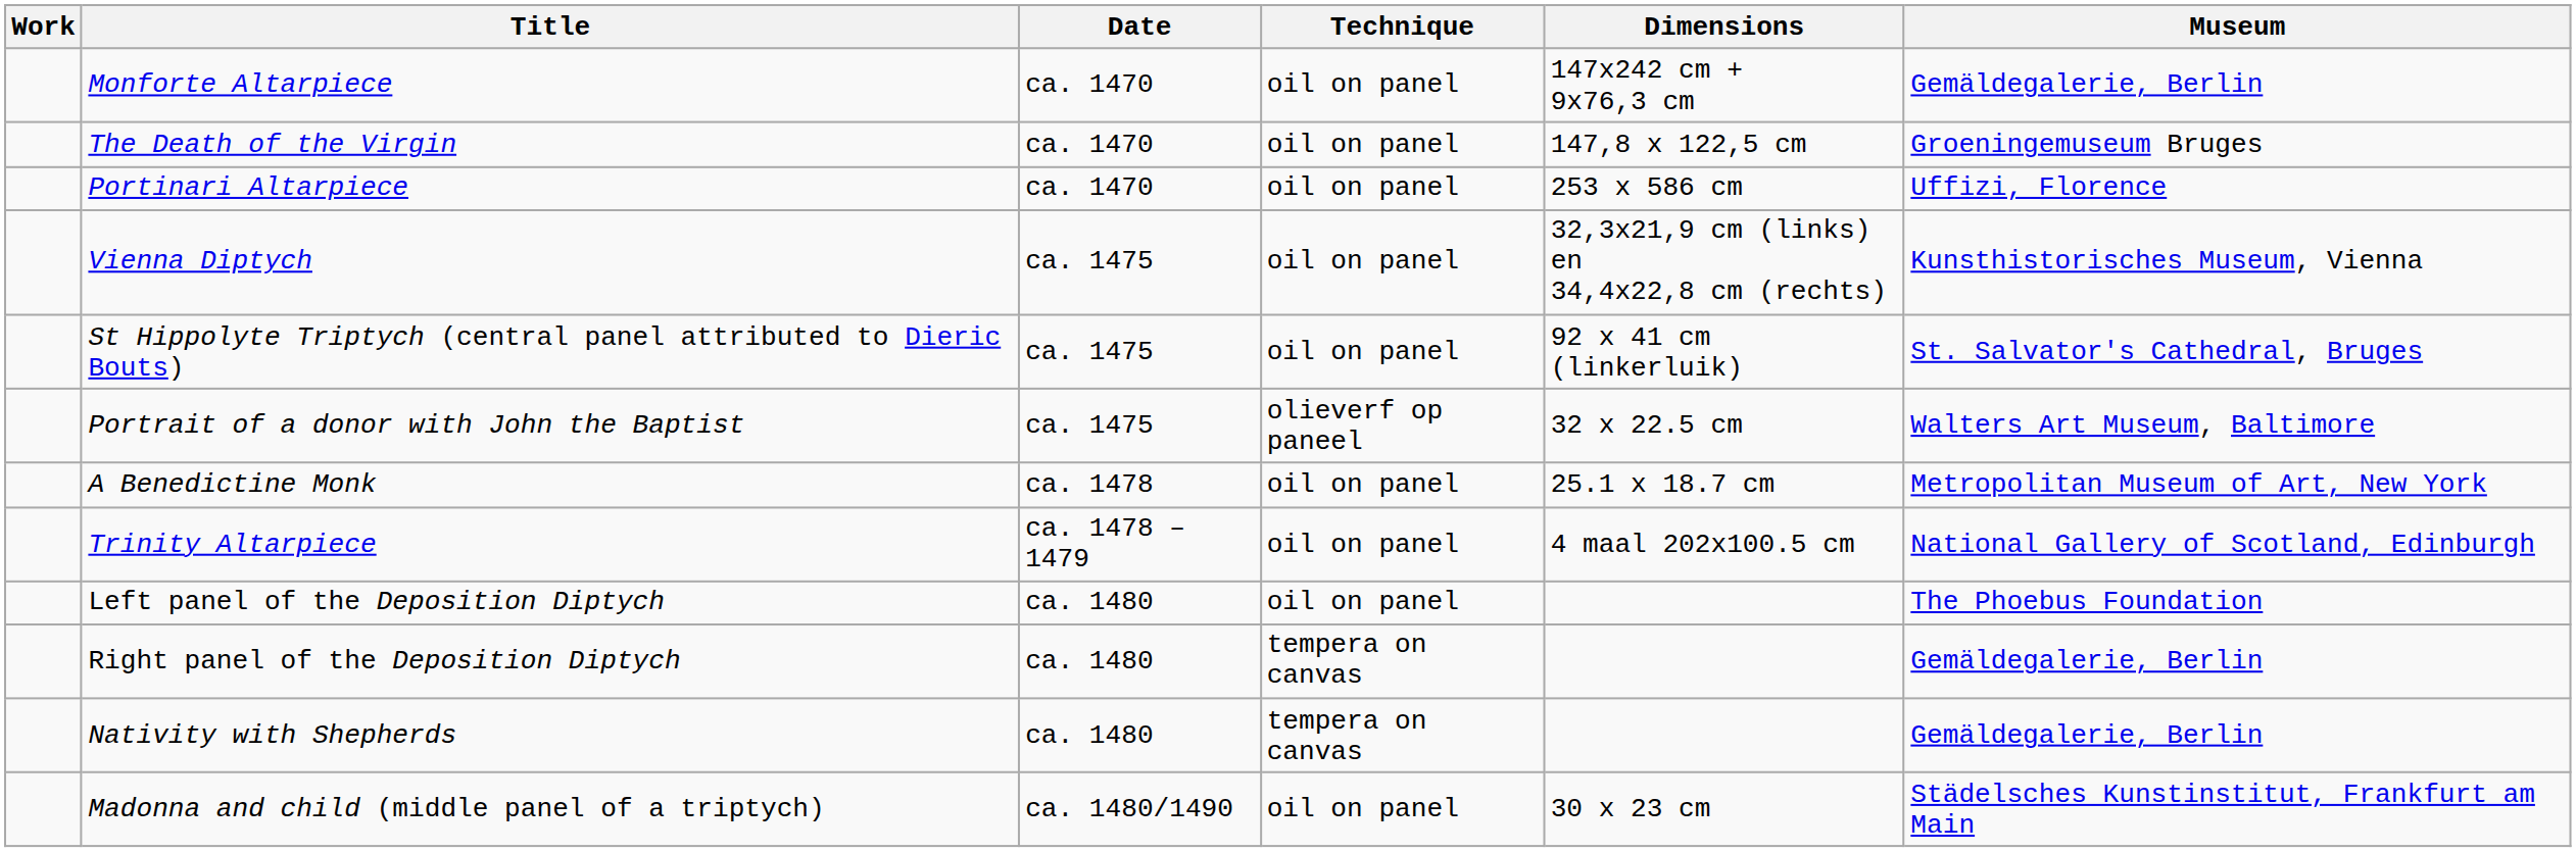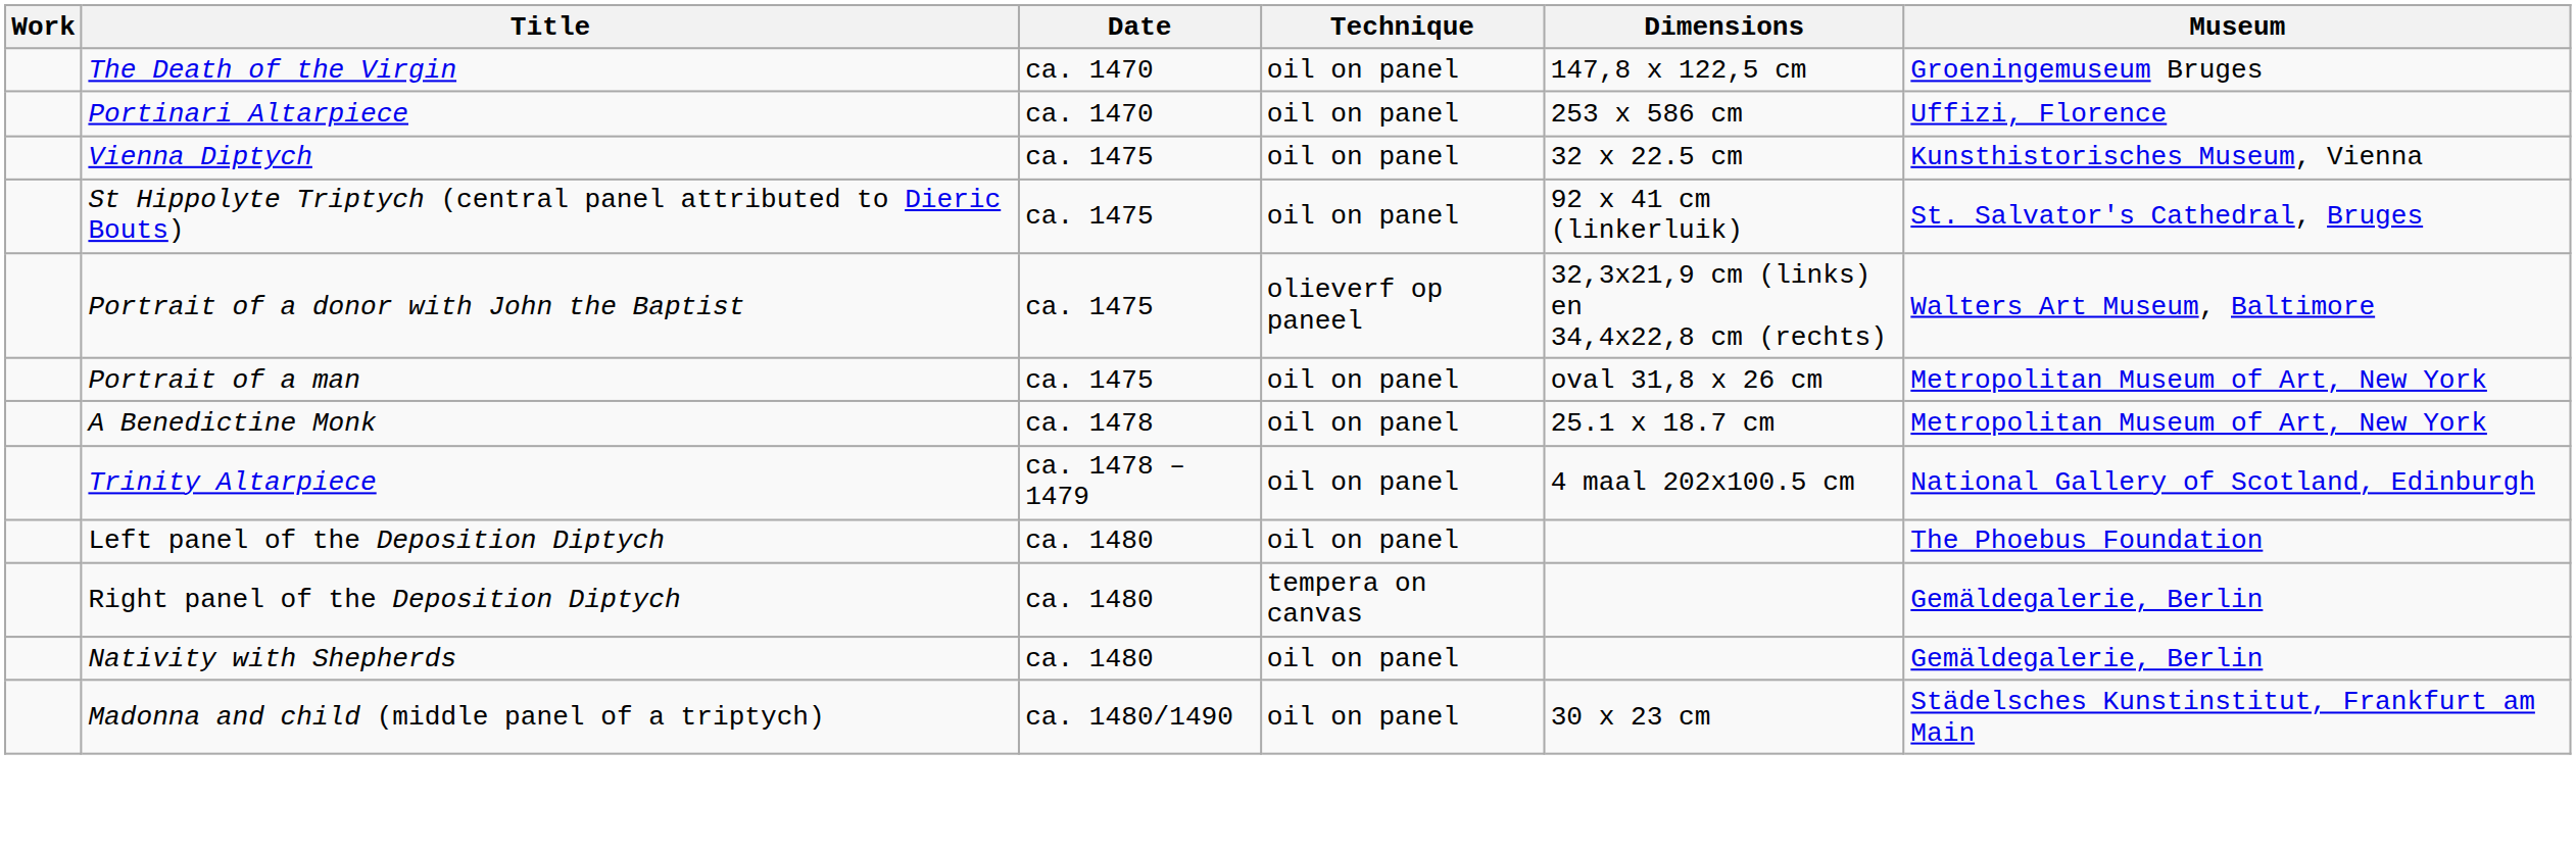- row: Monforte Altarpiece | ca. 1470 | oil on panel | 147x242 cm + 9x76,3 cm | Gemäldegalerie, Berlin
Vienna Diptych | Dimensions: 32,3x21,9 cm (links) en 34,4x22,8 cm (rechts) -> 32 x 22.5 cm
Portrait of a donor with John the Baptist | Dimensions: 32 x 22.5 cm -> 32,3x21,9 cm (links) en 34,4x22,8 cm (rechts)
+ row: Portrait of a man | ca. 1475 | oil on panel | oval 31,8 x 26 cm | Metropolitan Museum of Art, New York
Nativity with Shepherds | Technique: tempera on canvas -> oil on panel
